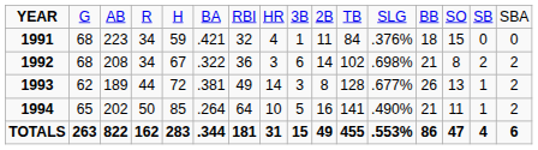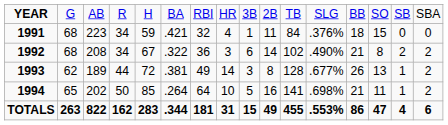1992 | column 12: .698% -> .490%
1994 | column 12: .490% -> .698%
